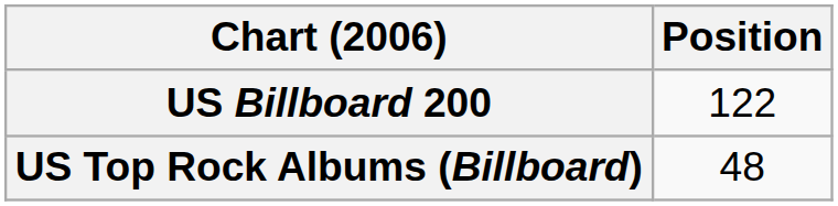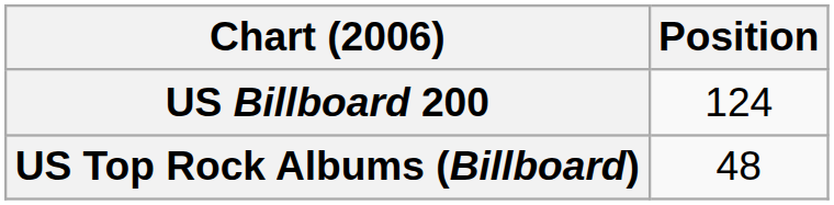US Billboard 200 | Position: 122 -> 124
